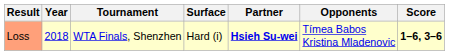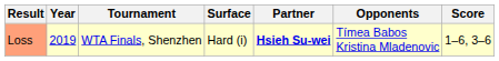Loss | Year: 2018 -> 2019
Loss | Score: bold -> normal
